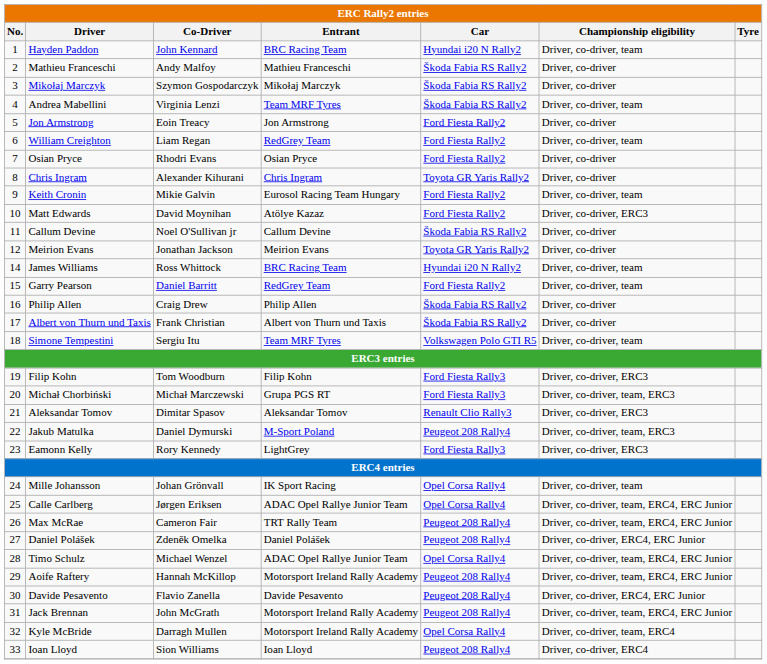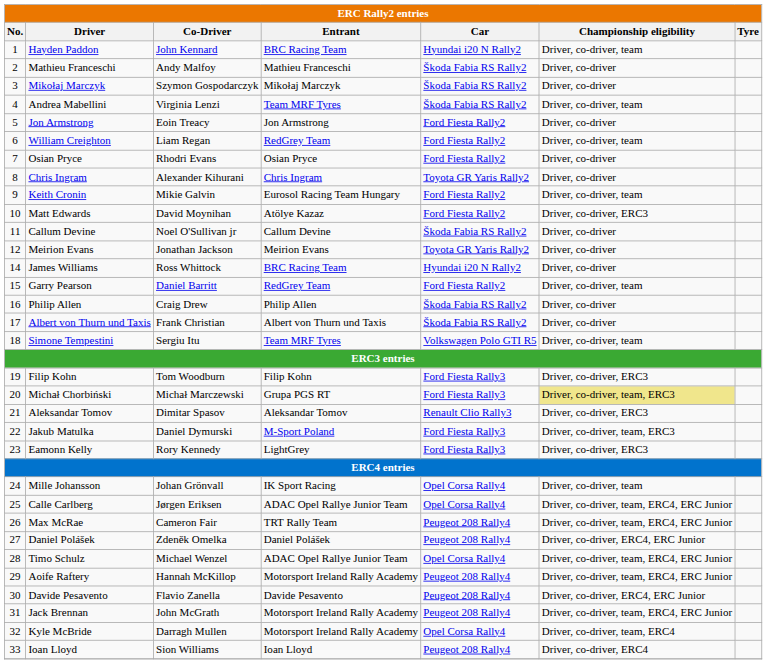James Williams | Championship eligibility: Driver, co-driver, team -> Driver, co-driver
Michał Chorbiński | Championship eligibility: no background -> khaki background
Jakub Matulka | Car: Peugeot 208 Rally4 -> Ford Fiesta Rally3
